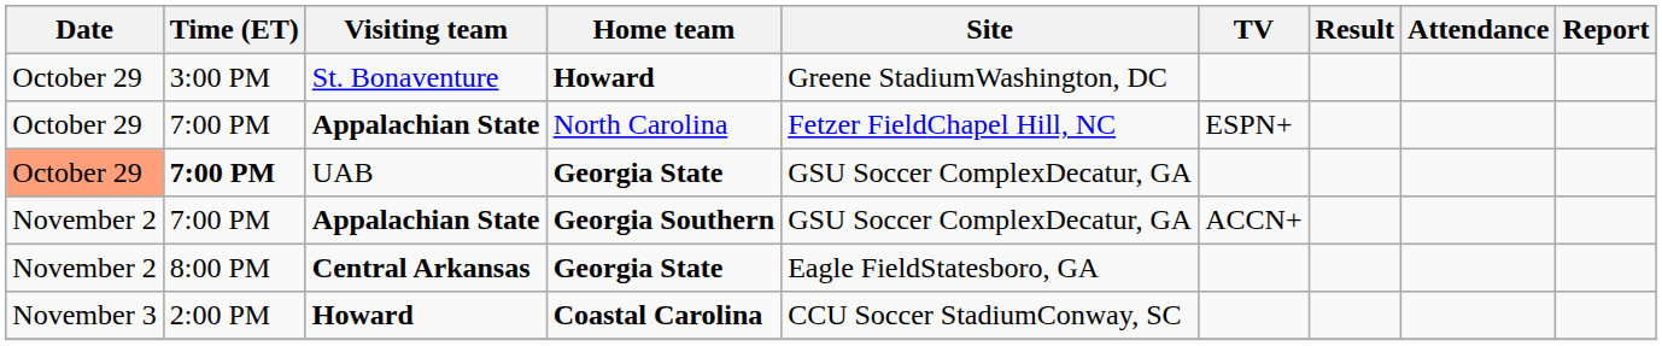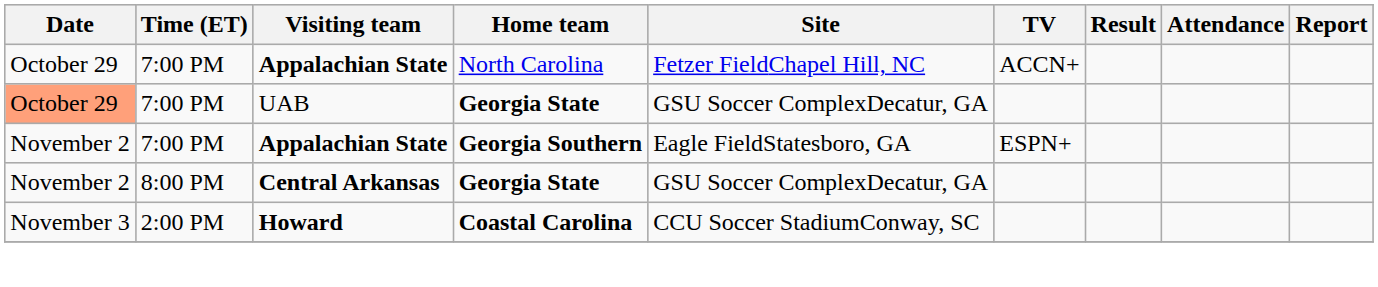- row: October 29 | 3:00 PM | St. Bonaventure | Howard | Greene StadiumWashington, DC
Appalachian State / North Carolina | TV: ESPN+ -> ACCN+
UAB | Time (ET): bold -> normal
Appalachian State / Georgia Southern | Site: GSU Soccer ComplexDecatur, GA -> Eagle FieldStatesboro, GA
Appalachian State / Georgia Southern | TV: ACCN+ -> ESPN+
Central Arkansas | Site: Eagle FieldStatesboro, GA -> GSU Soccer ComplexDecatur, GA
